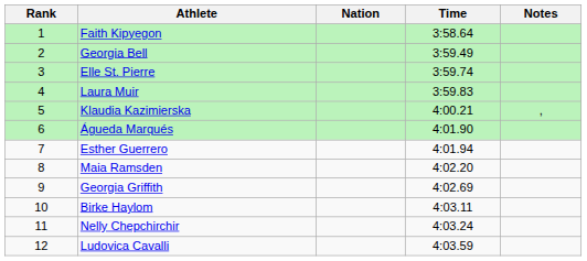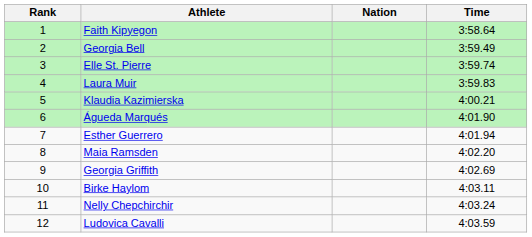- column: Notes | ,
